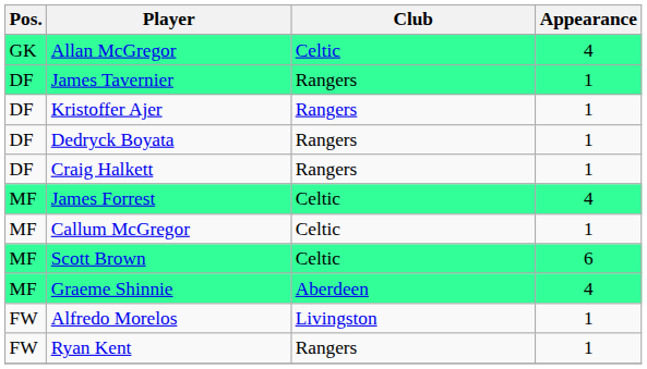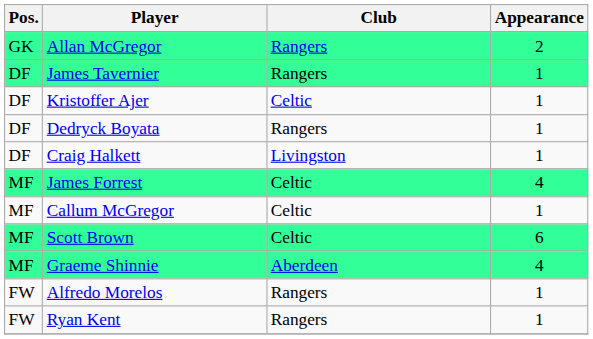Allan McGregor | Club: Celtic -> Rangers
Allan McGregor | Appearance: 4 -> 2
Kristoffer Ajer | Club: Rangers -> Celtic
Craig Halkett | Club: Rangers -> Livingston
Alfredo Morelos | Club: Livingston -> Rangers
